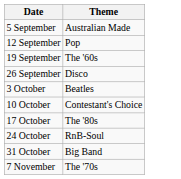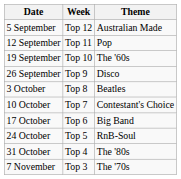+ column: Week | Top 12 | Top 11 | Top 10 | Top 9 | Top 8 | Top 7 | Top 6 | Top 5 | Top 4 | Top 3
17 October | Theme: The '80s -> Big Band
31 October | Theme: Big Band -> The '80s
